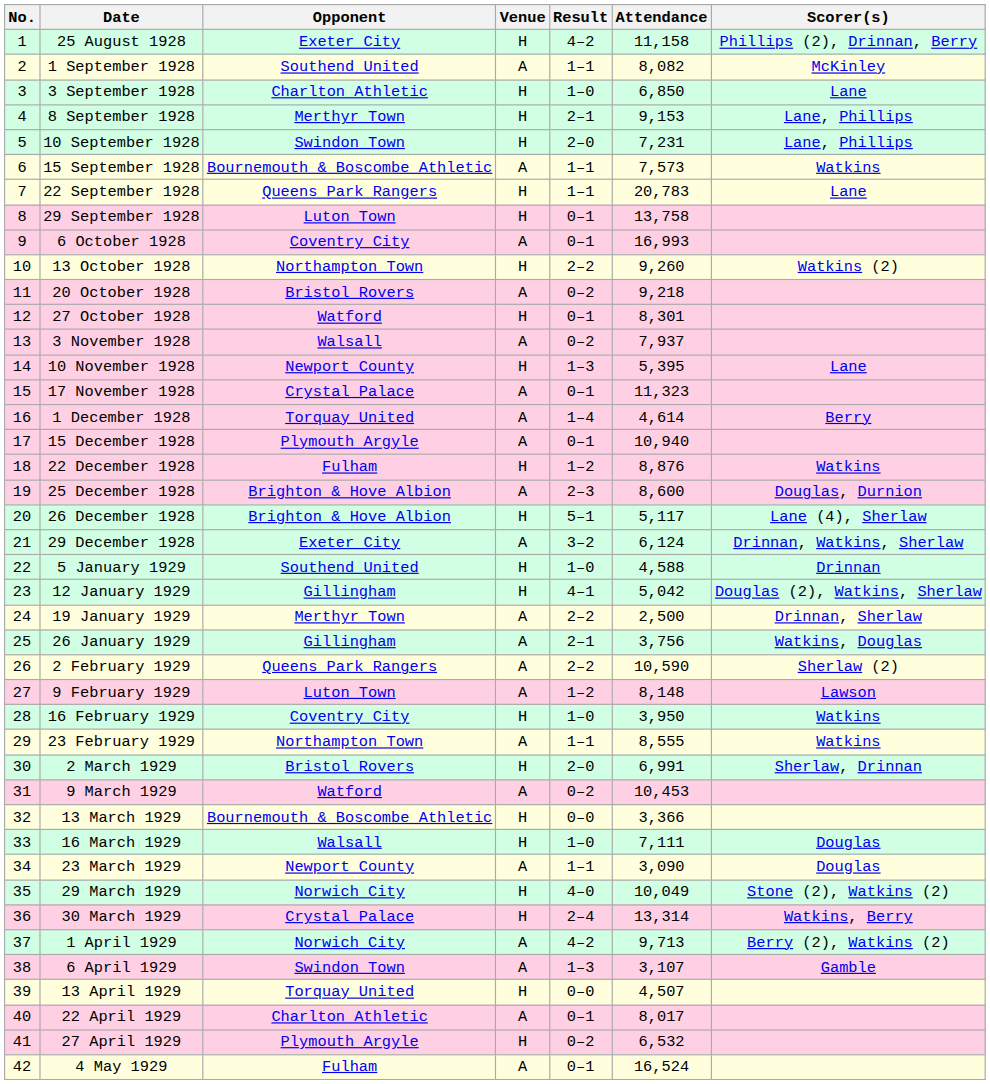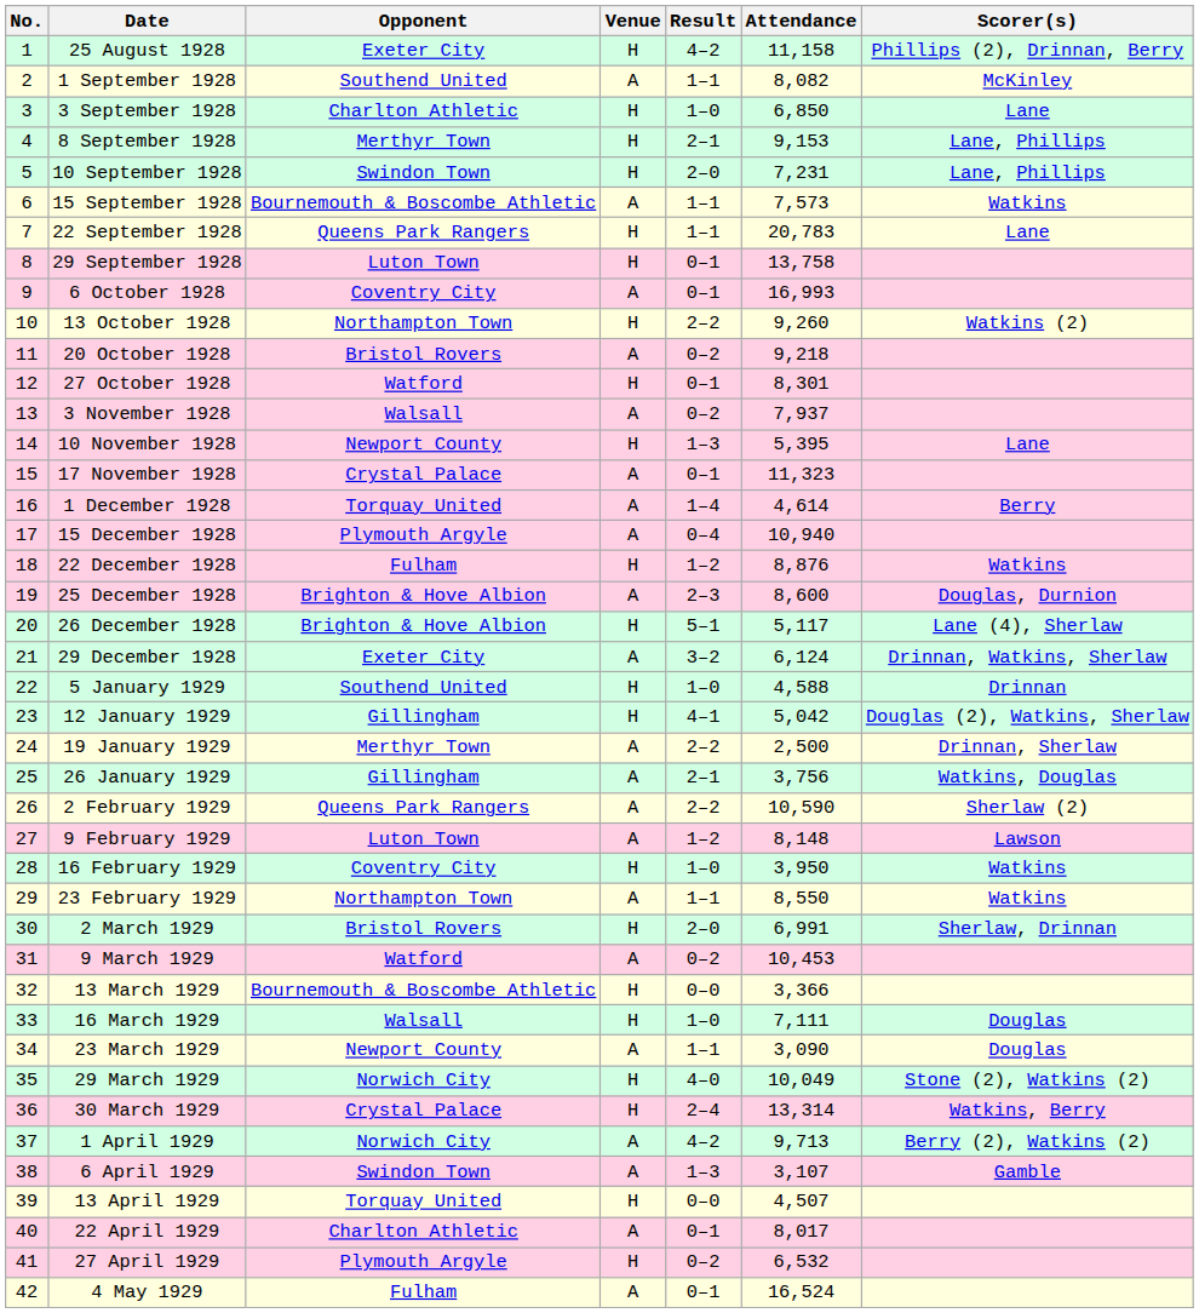15 December 1928 | Result: 0–1 -> 0–4
23 February 1929 | Attendance: 8,555 -> 8,550
